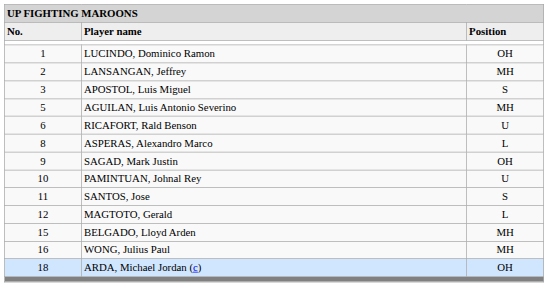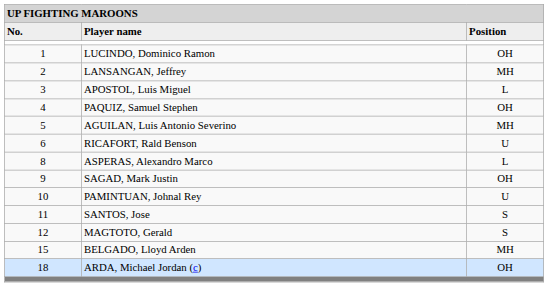APOSTOL, Luis Miguel | column 3: S -> L
+ row: 4 | PAQUIZ, Samuel Stephen | OH
MAGTOTO, Gerald | column 3: L -> S
- row: 16 | WONG, Julius Paul | MH
